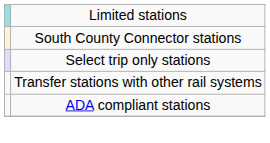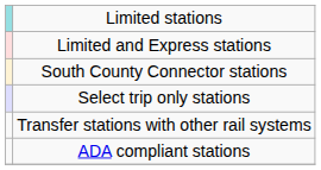+ row: Limited and Express stations
